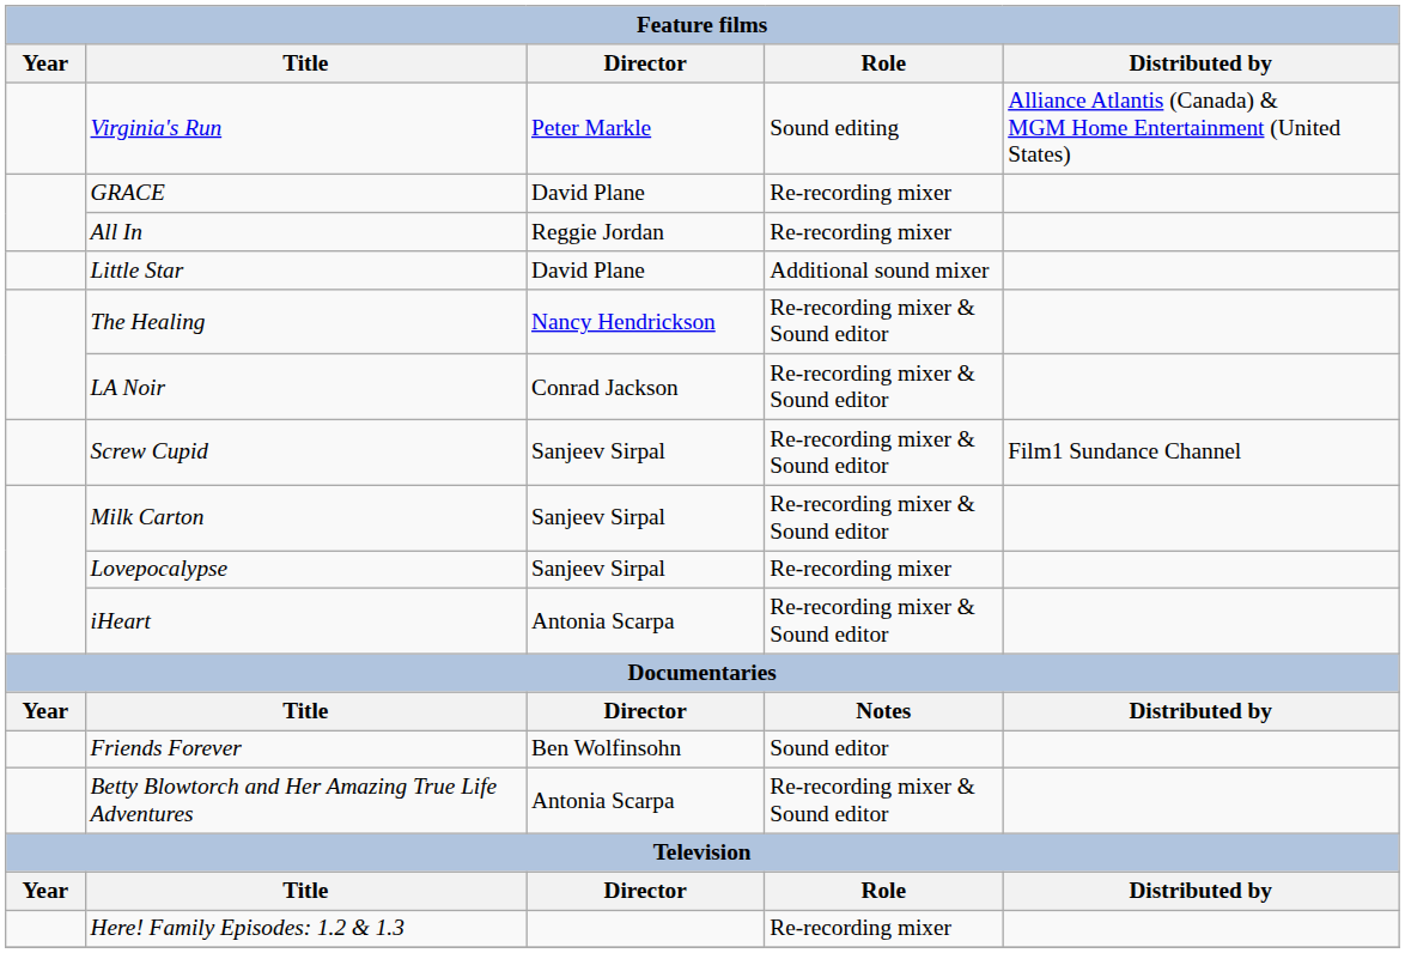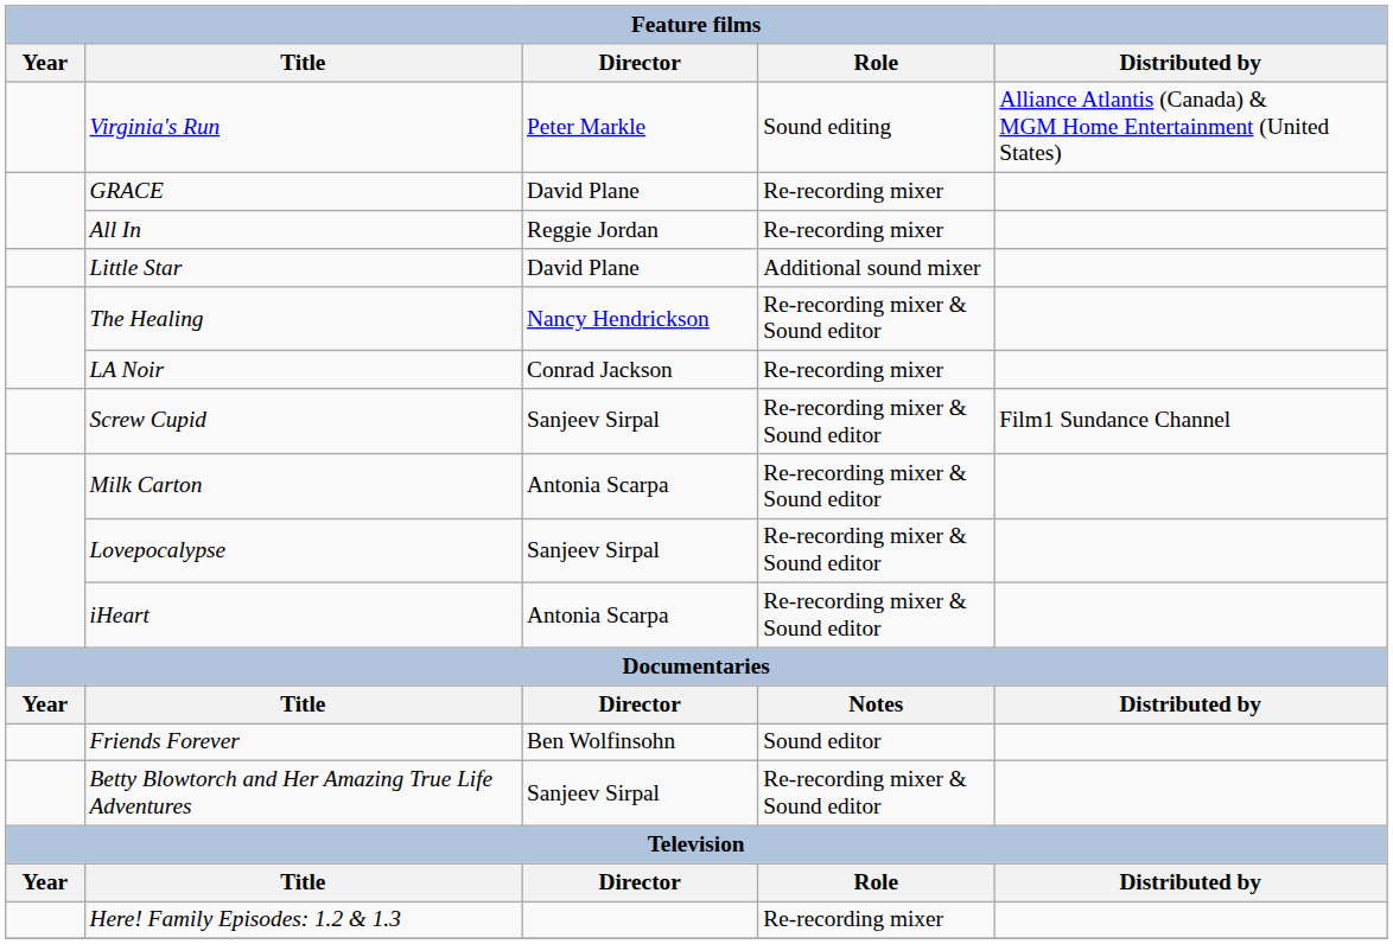LA Noir | Role: Re-recording mixer & Sound editor -> Re-recording mixer
Milk Carton | Director: Sanjeev Sirpal -> Antonia Scarpa
Lovepocalypse | Role: Re-recording mixer -> Re-recording mixer & Sound editor
Betty Blowtorch and Her Amazing True Life Adventures | Director: Antonia Scarpa -> Sanjeev Sirpal
